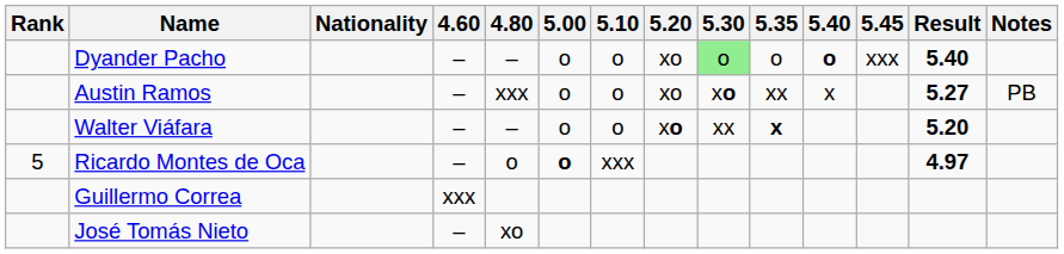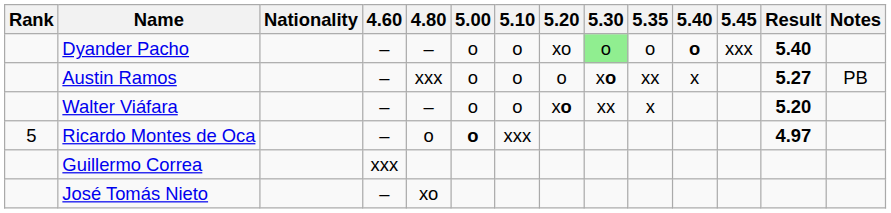Austin Ramos | 5.20: xo -> o
Walter Viáfara | 5.35: bold -> normal
